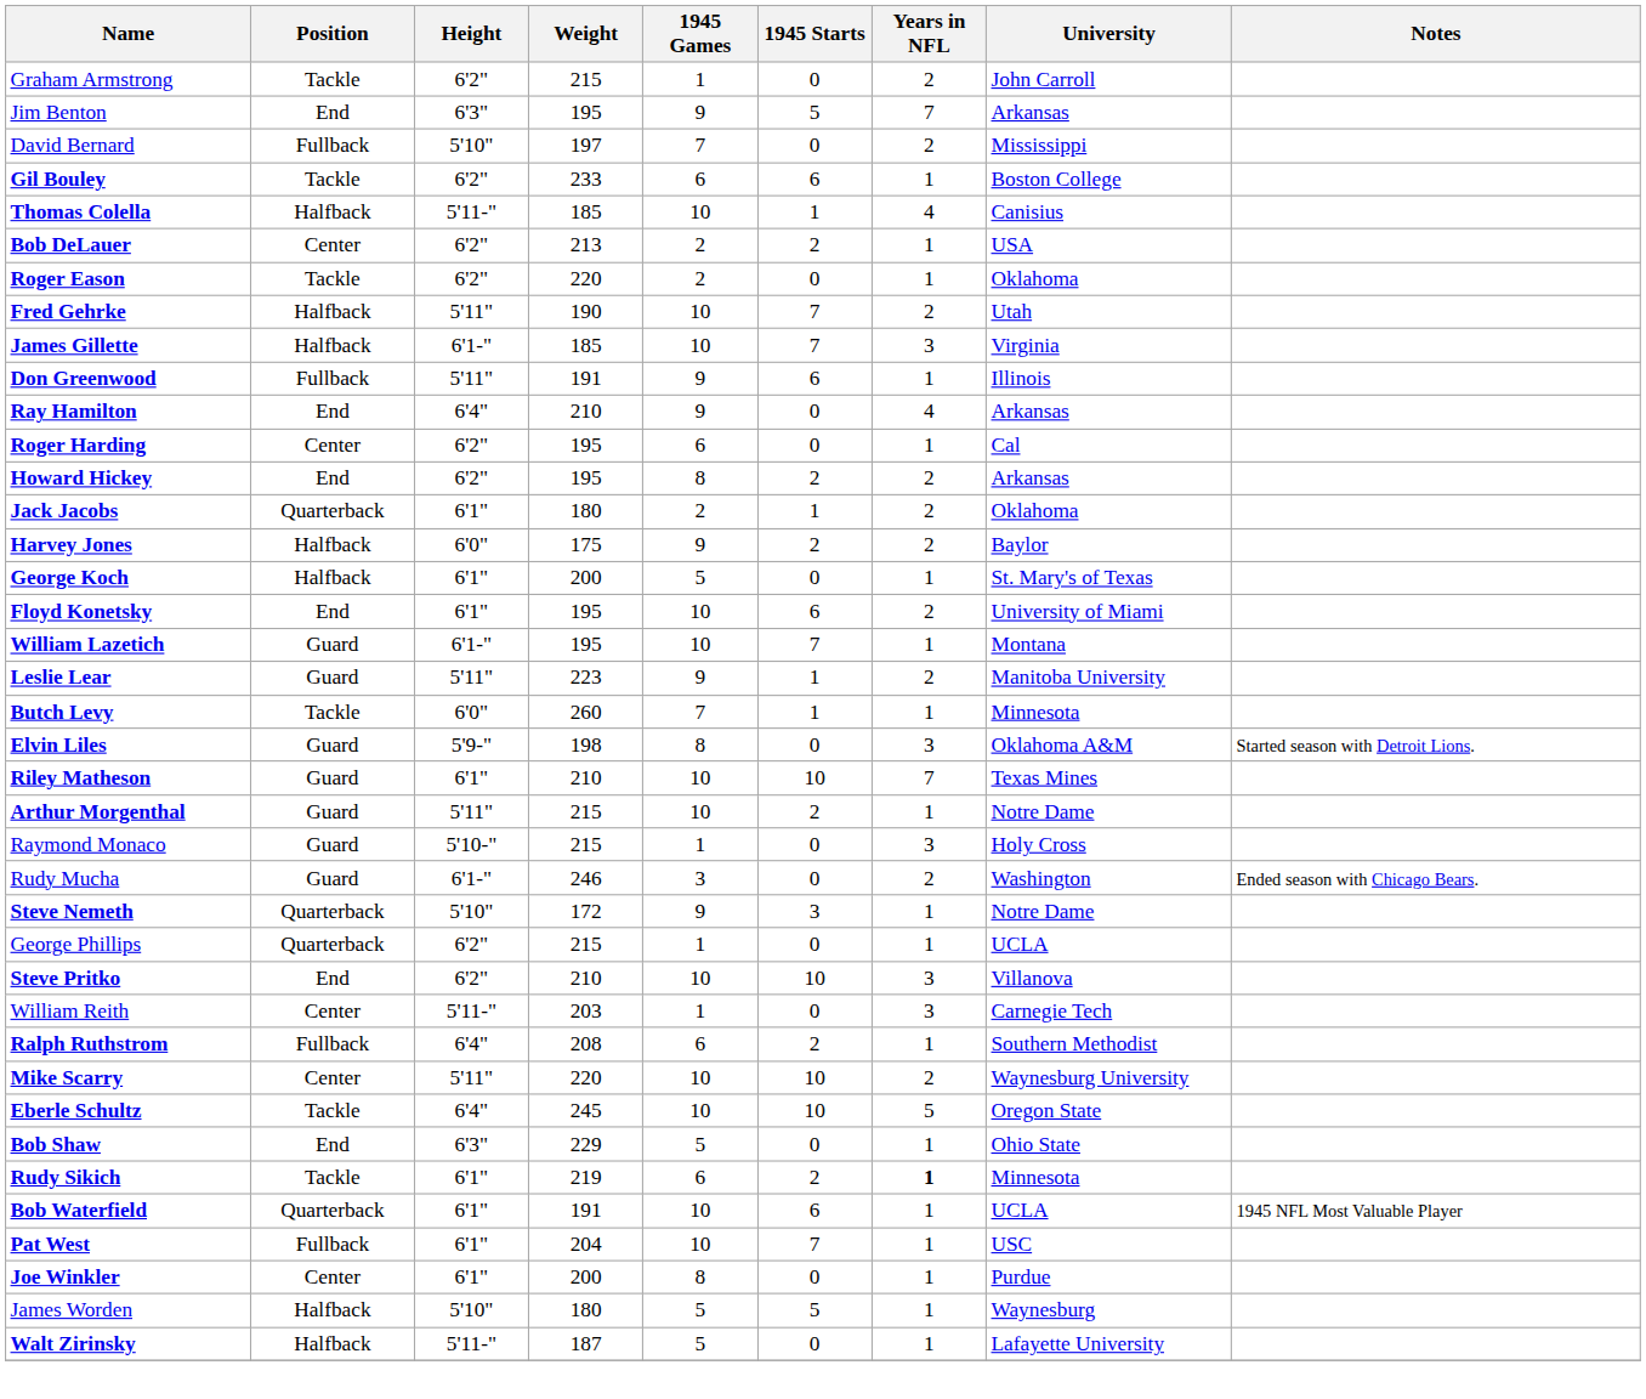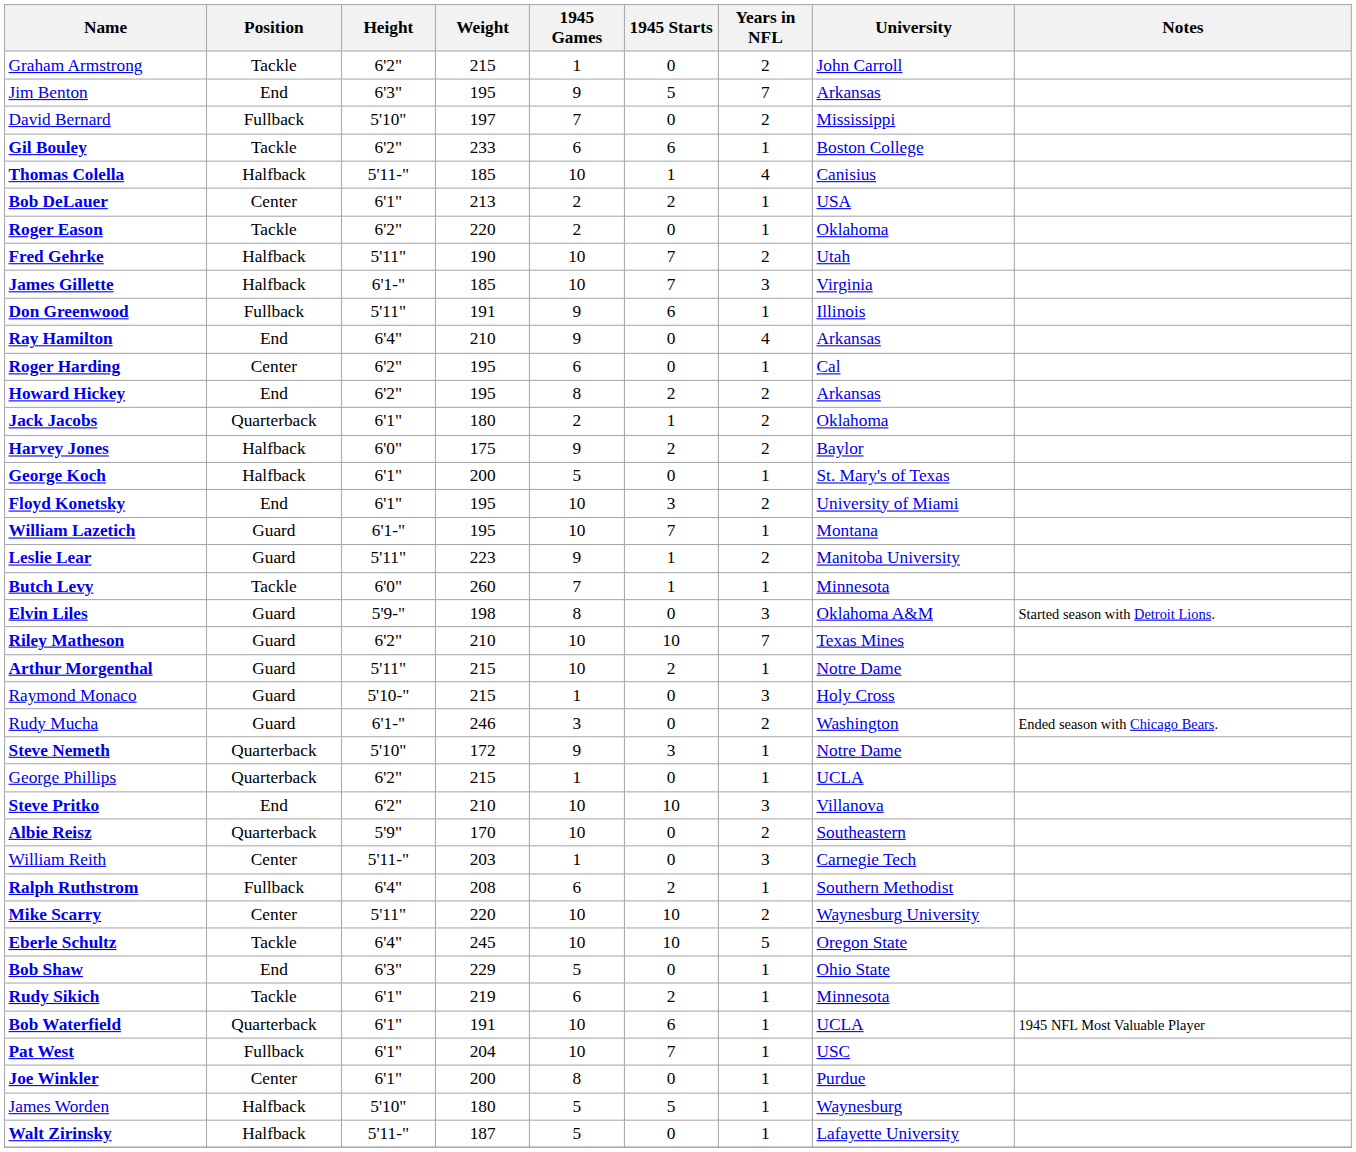Bob DeLauer | Height: 6'2" -> 6'1"
Floyd Konetsky | 1945 Starts: 6 -> 3
Riley Matheson | Height: 6'1" -> 6'2"
+ row: Albie Reisz | Quarterback | 5'9" | 170 | 10 | 0 | 2 | Southeastern
Rudy Sikich | Years in NFL: bold -> normal
